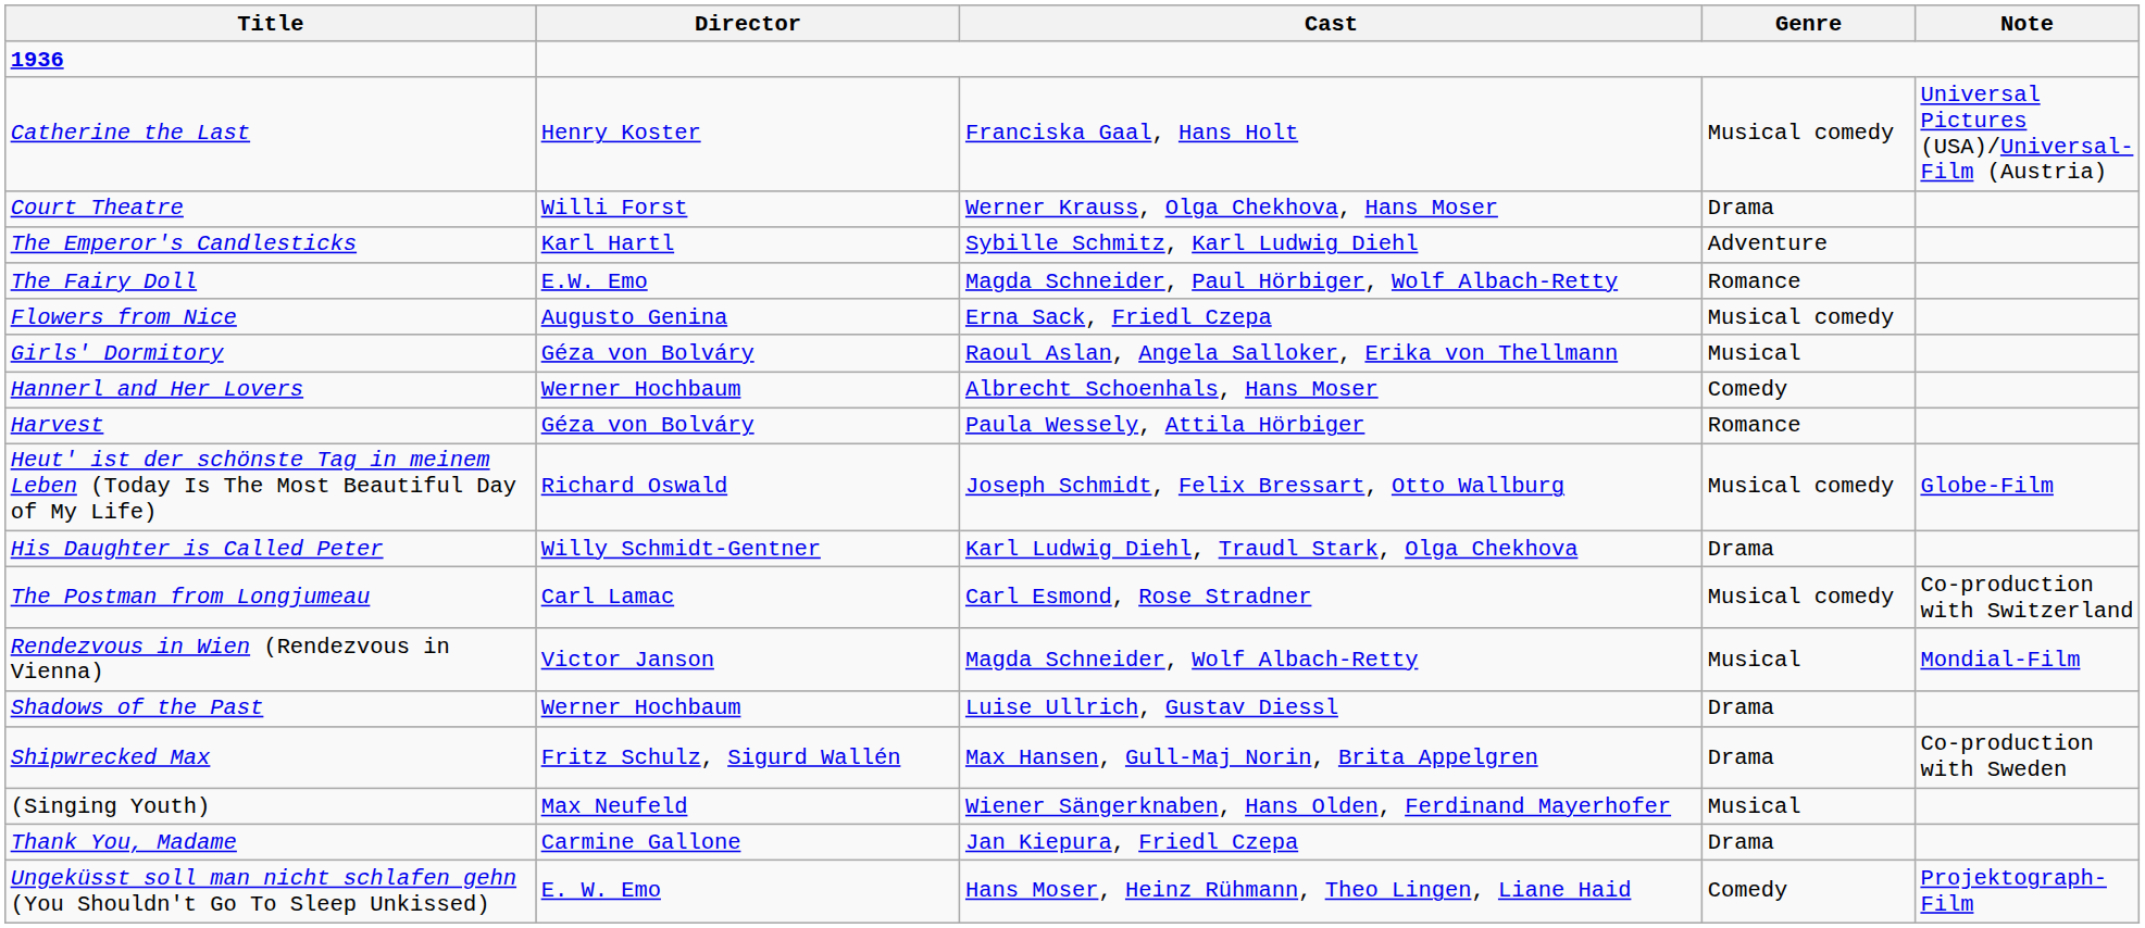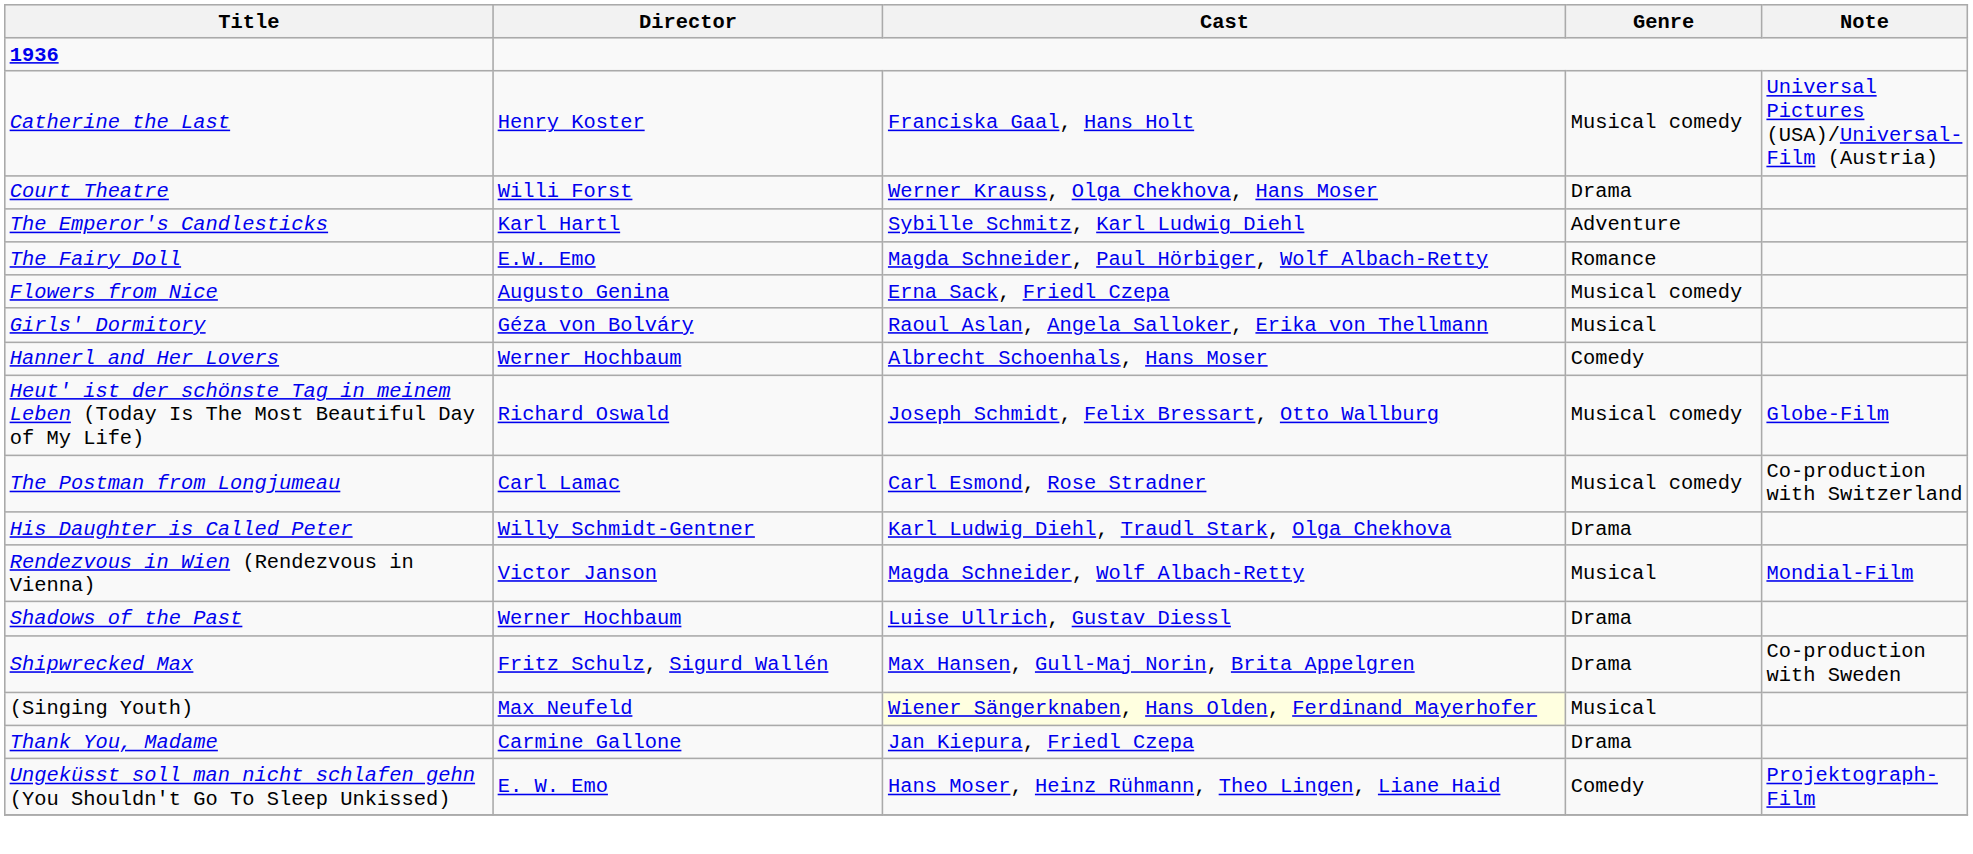- row: Harvest | Géza von Bolváry | Paula Wessely, Attila Hörbiger | Romance
rows swapped: His Daughter is Called Peter <-> The Postman from Longjumeau
(Singing Youth) | Cast: no background -> lightyellow background
